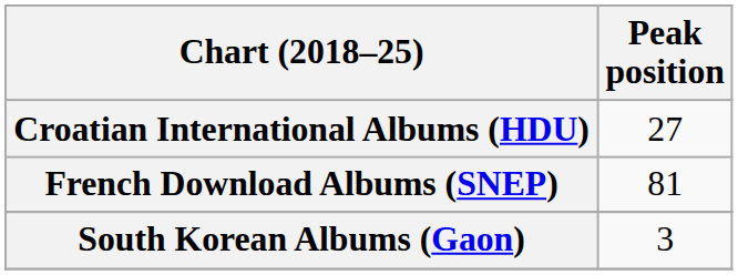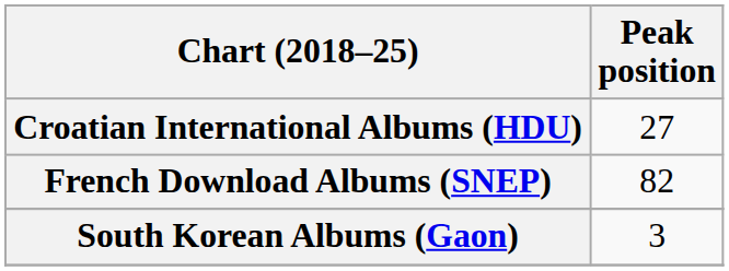French Download Albums (SNEP) | Peak position: 81 -> 82
